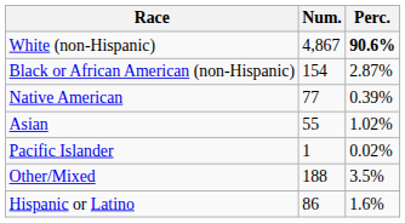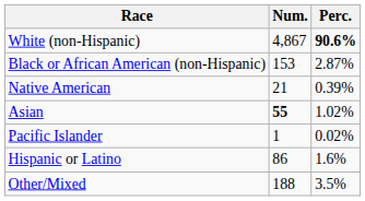Black or African American (non-Hispanic) | Num.: 154 -> 153
Native American | Num.: 77 -> 21
Asian | Num.: normal -> bold
rows swapped: Other/Mixed <-> Hispanic or Latino
